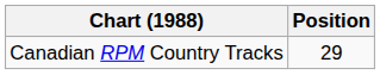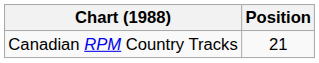Canadian RPM Country Tracks | Position: 29 -> 21
